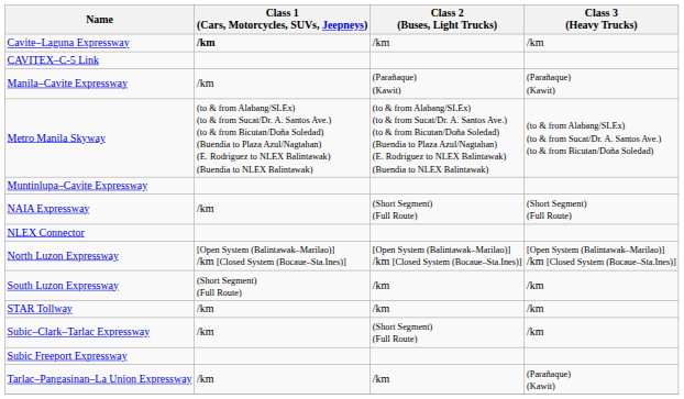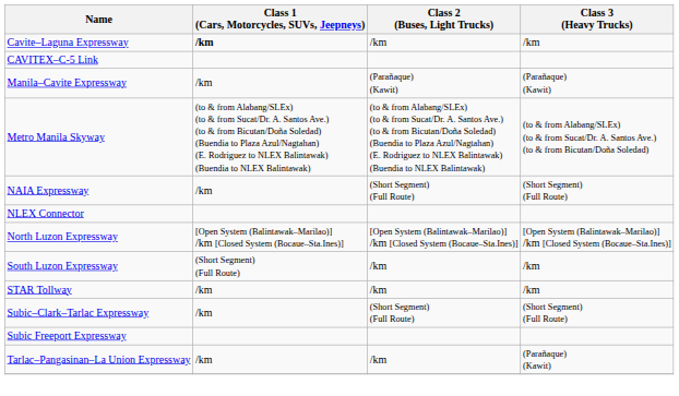- row: Muntinlupa–Cavite Expressway
Subic–Clark–Tarlac Expressway | Class 3 (Heavy Trucks): /km -> (Short Segment) (Full Route)
